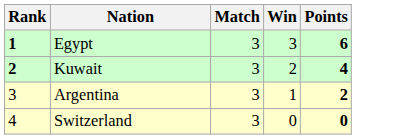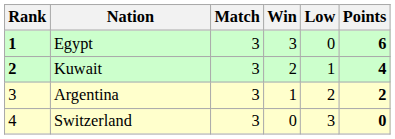+ column: Low | 0 | 1 | 2 | 3
